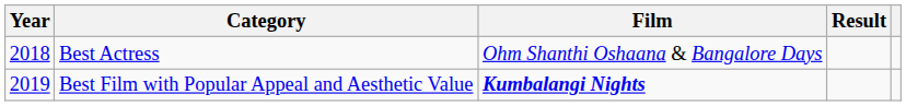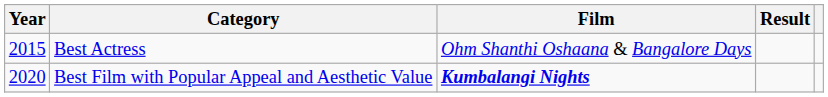Best Actress | Year: 2018 -> 2015
Best Film with Popular Appeal and Aesthetic Value | Year: 2019 -> 2020
